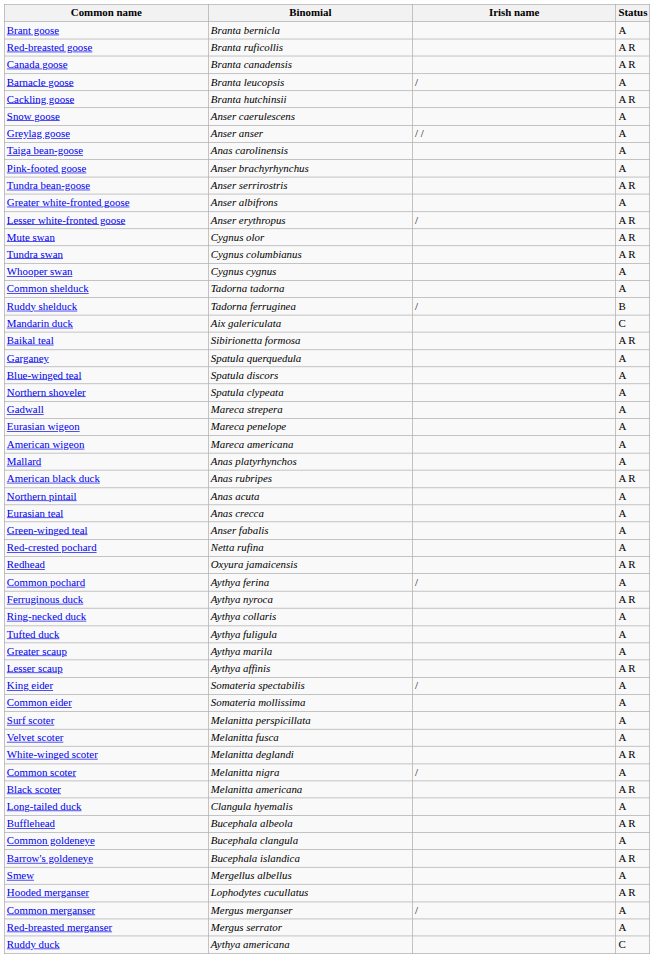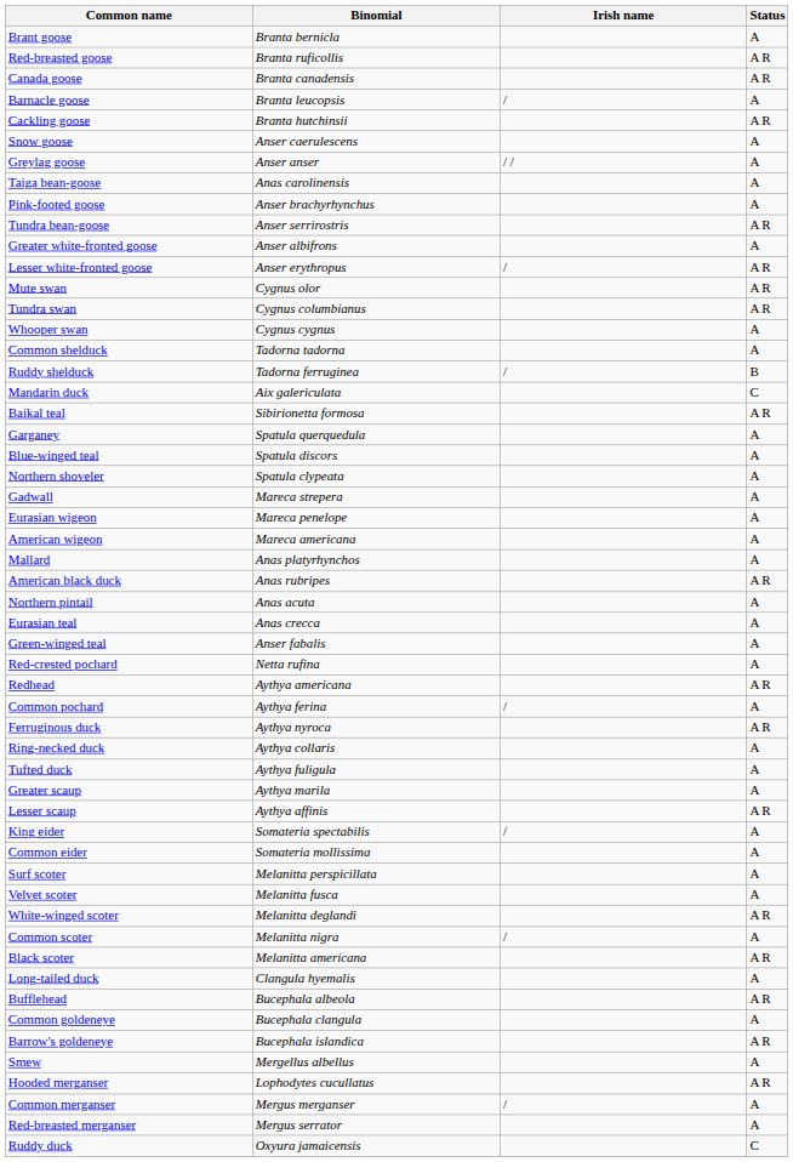Redhead | Binomial: Oxyura jamaicensis -> Aythya americana
Ruddy duck | Binomial: Aythya americana -> Oxyura jamaicensis
